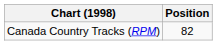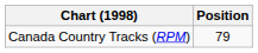Canada Country Tracks (RPM) | Position: 82 -> 79
